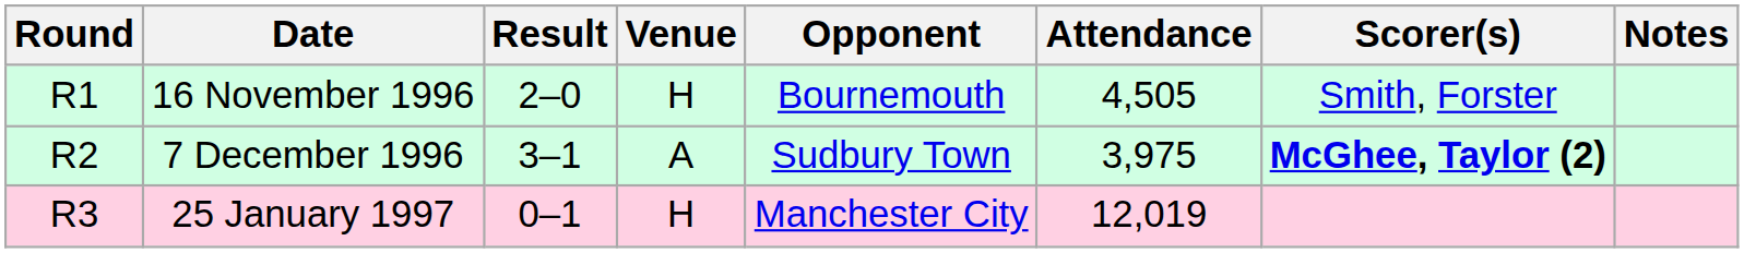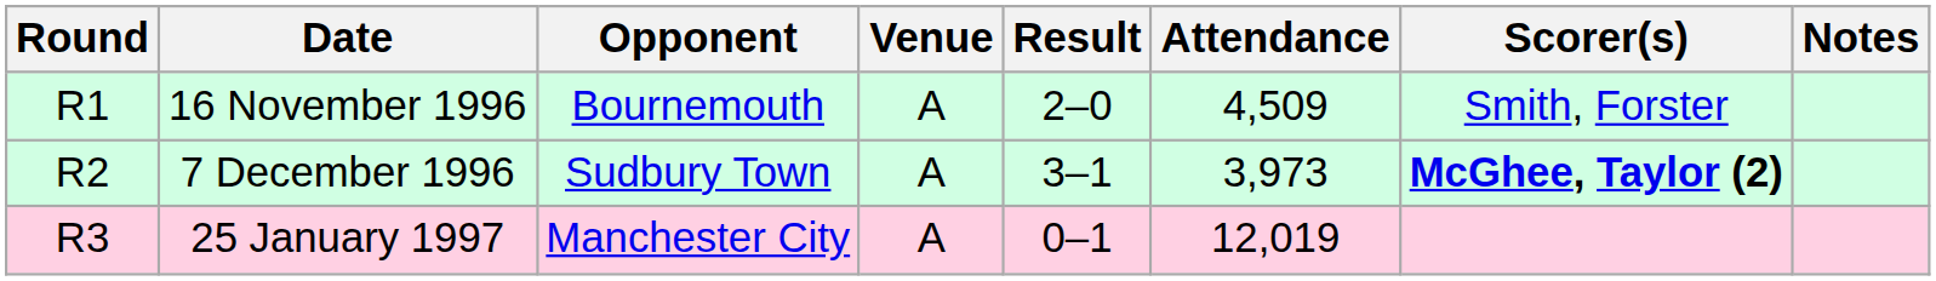columns swapped: Opponent <-> Result
16 November 1996 | Venue: H -> A
16 November 1996 | Attendance: 4,505 -> 4,509
7 December 1996 | Attendance: 3,975 -> 3,973
25 January 1997 | Venue: H -> A
